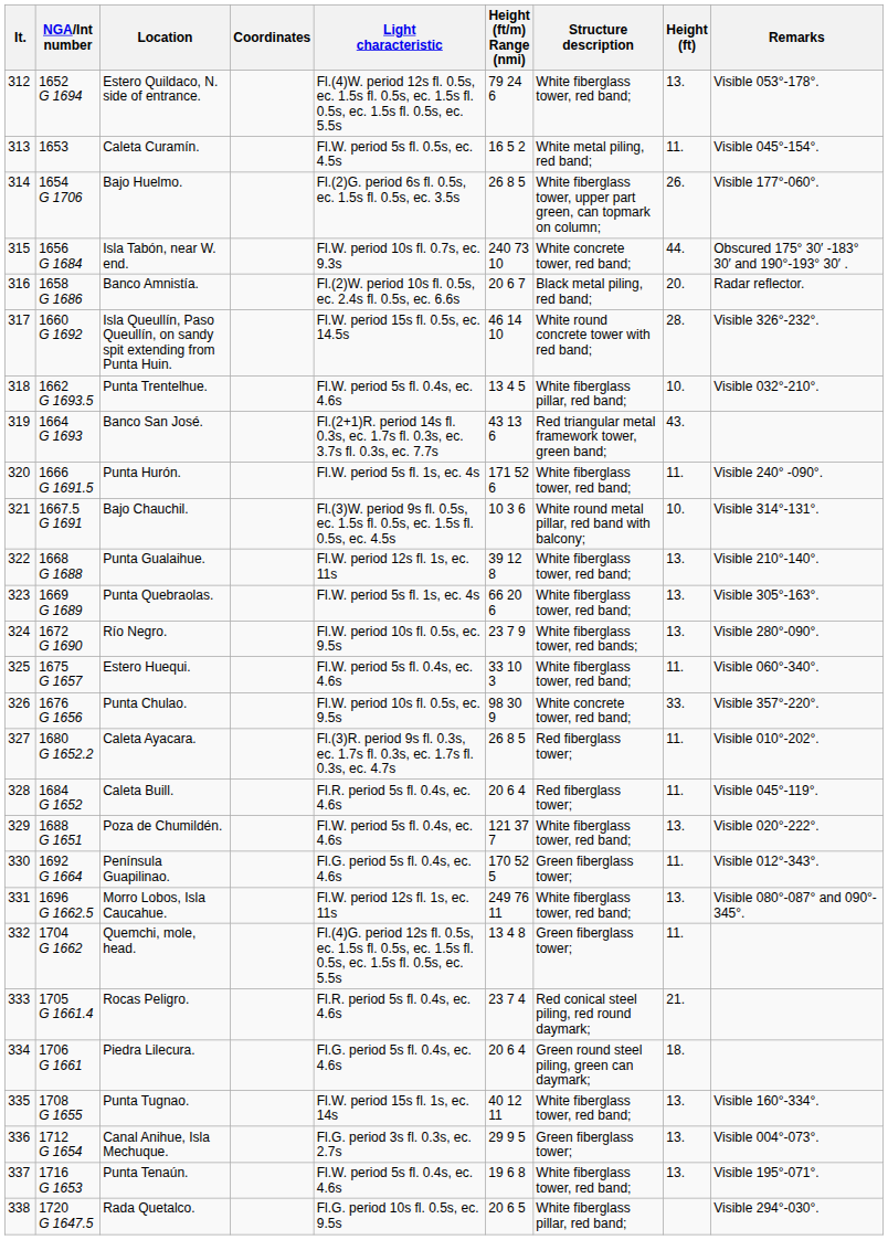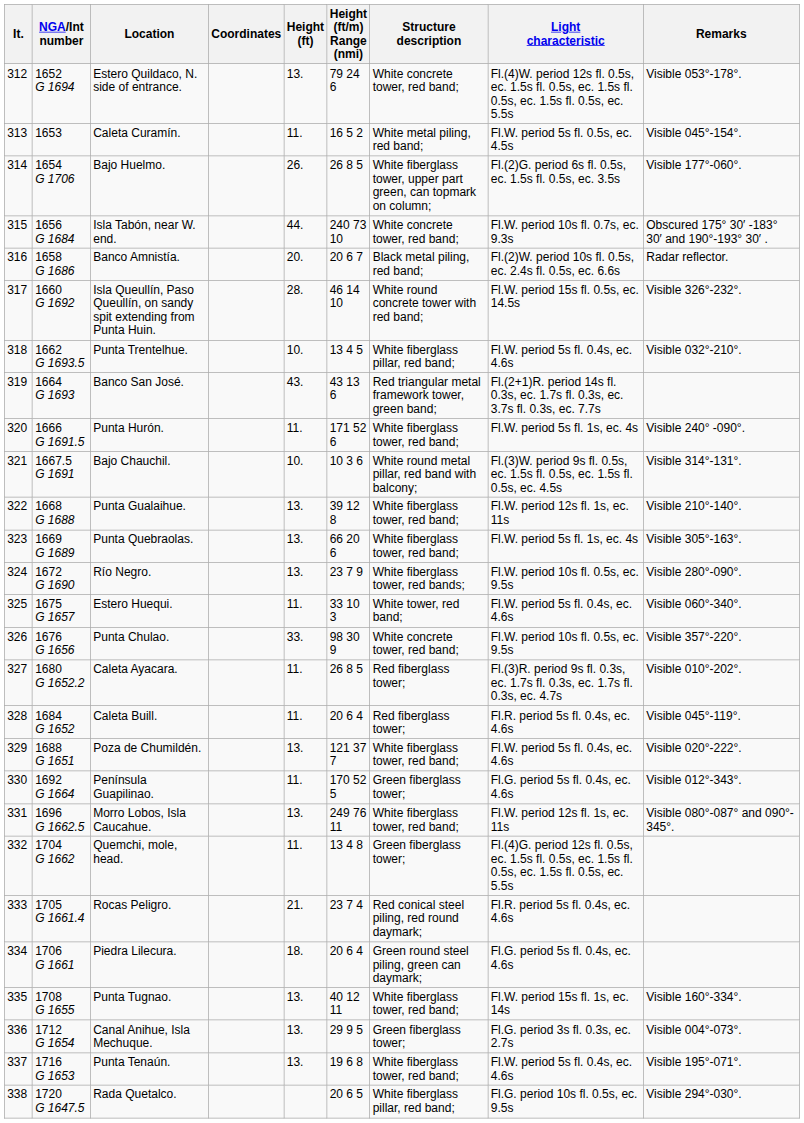columns swapped: Light characteristic <-> Height (ft)
Estero Quildaco, N. side of entrance. | Structure description: White fiberglass tower, red band; -> White concrete tower, red band;
Estero Huequi. | Structure description: White fiberglass tower, red band; -> White tower, red band;
